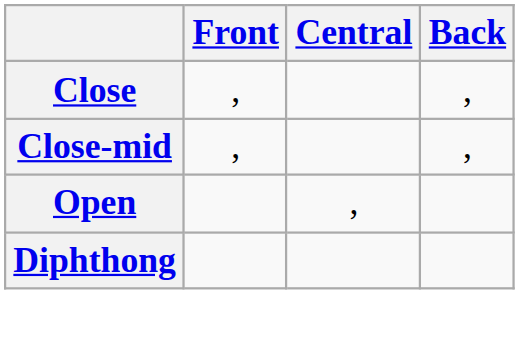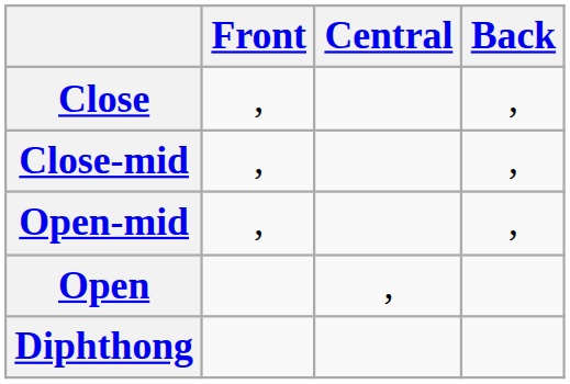+ row: Open-mid | , | ,
